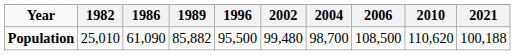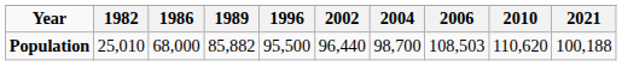Population | 1986: 61,090 -> 68,000
Population | 2002: 99,480 -> 96,440
Population | 2006: 108,500 -> 108,503
